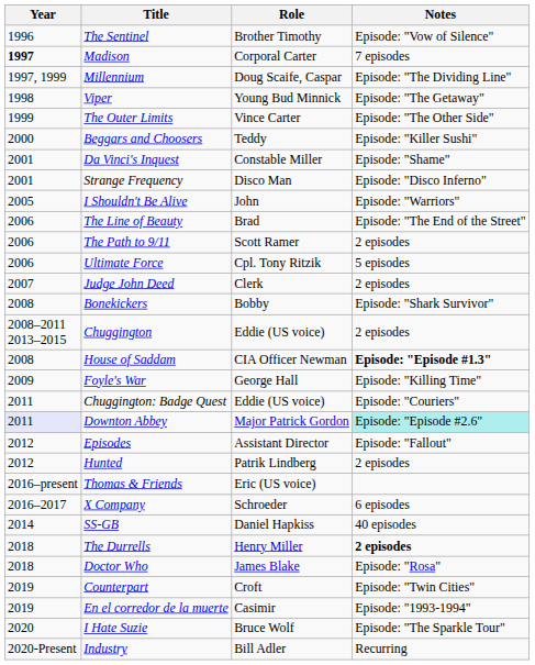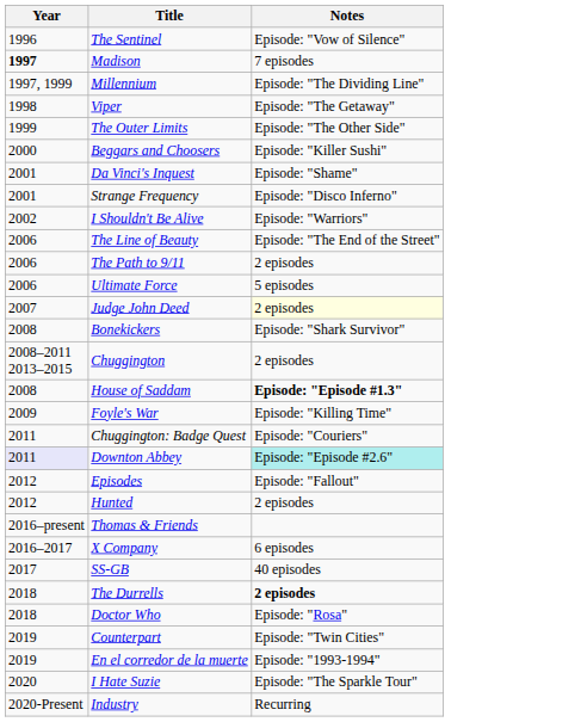- column: Role | Brother Timothy | Corporal Carter | Doug Scaife, Caspar | Young Bud Minnick | Vince Carter | Teddy | Constable Miller | Disco Man | John | Brad | Scott Ramer | Cpl. Tony Ritzik | Clerk | Bobby | Eddie (US voice) | CIA Officer Newman | George Hall | Eddie (US voice) | Major Patrick Gordon | Assistant Director | Patrik Lindberg | Eric (US voice) | Schroeder | Daniel Hapkiss | Henry Miller | James Blake | Croft | Casimir | Bruce Wolf | Bill Adler
I Shouldn't Be Alive | Year: 2005 -> 2002
Judge John Deed | Notes: no background -> lightyellow background
SS-GB | Year: 2014 -> 2017
